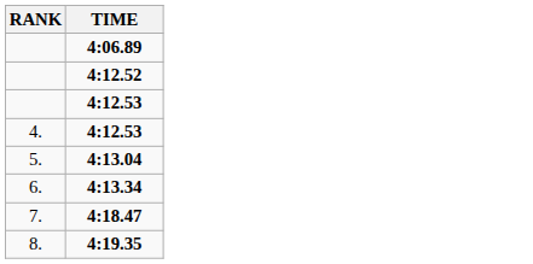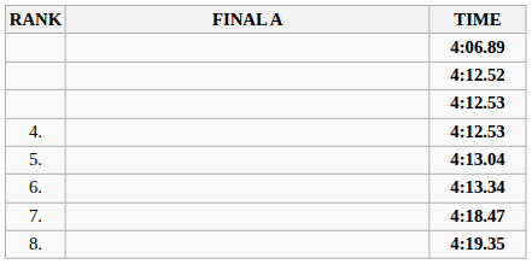+ column: FINAL A
